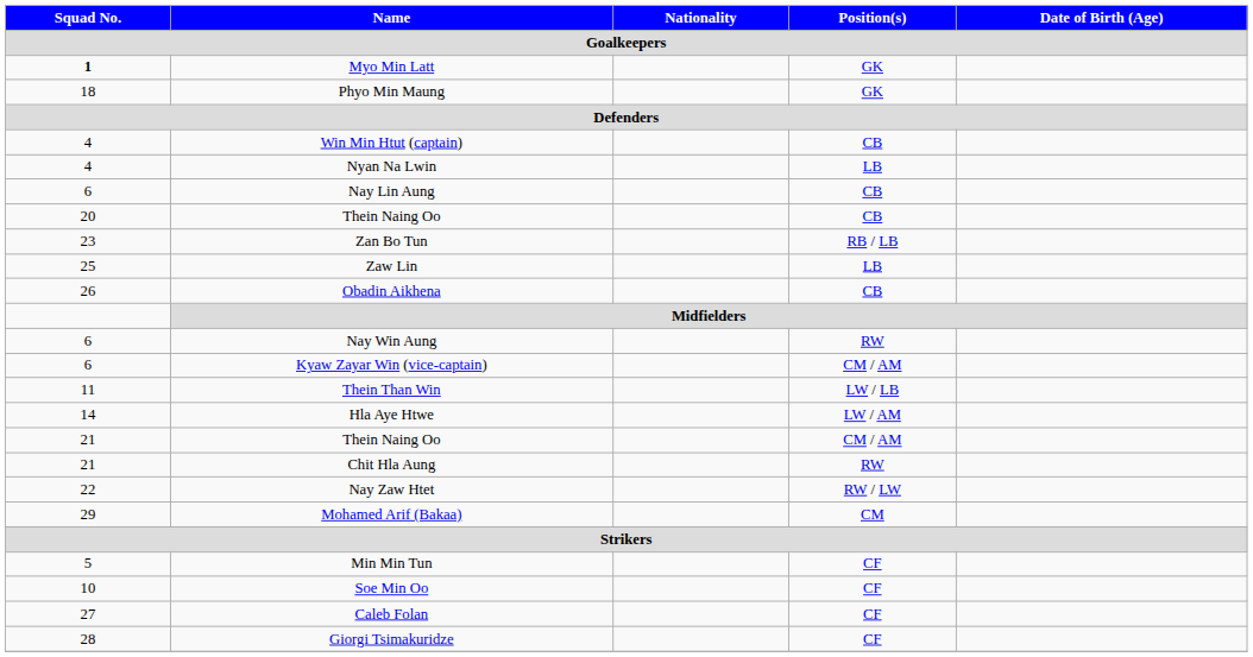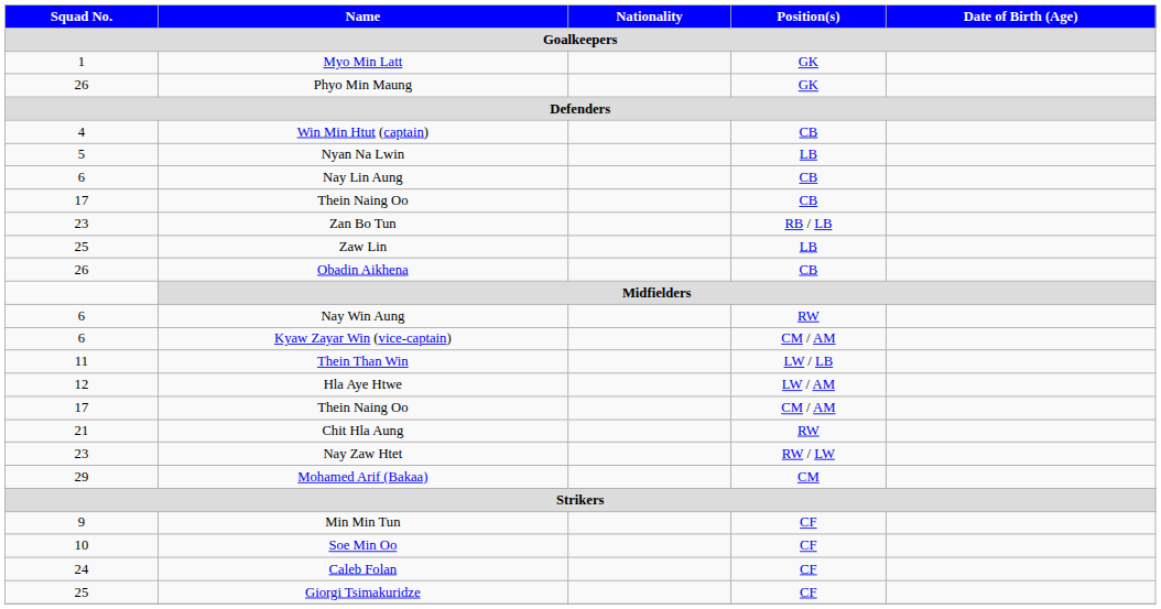Myo Min Latt | Squad No. / Goalkeepers: bold -> normal
Phyo Min Maung | Squad No. / Goalkeepers: 18 -> 26
Nyan Na Lwin | Squad No. / Goalkeepers: 4 -> 5
Thein Naing Oo / CB | Squad No. / Goalkeepers: 20 -> 17
Hla Aye Htwe | Squad No. / Goalkeepers: 14 -> 12
Thein Naing Oo / CM / AM | Squad No. / Goalkeepers: 21 -> 17
Nay Zaw Htet | Squad No. / Goalkeepers: 22 -> 23
Min Min Tun | Squad No. / Goalkeepers: 5 -> 9
Caleb Folan | Squad No. / Goalkeepers: 27 -> 24
Giorgi Tsimakuridze | Squad No. / Goalkeepers: 28 -> 25
